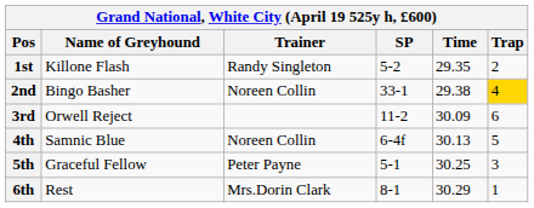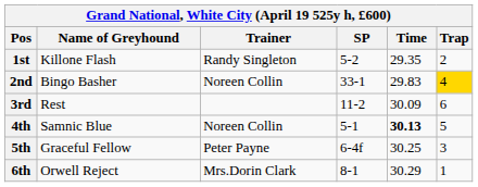2nd | Time: 29.38 -> 29.83
3rd | Name of Greyhound: Orwell Reject -> Rest
4th | SP: 6-4f -> 5-1
4th | Time: normal -> bold
5th | SP: 5-1 -> 6-4f
6th | Name of Greyhound: Rest -> Orwell Reject
